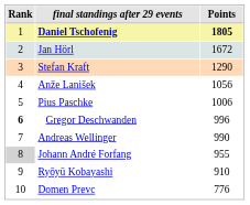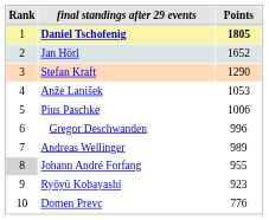Jan Hörl | Points: 1672 -> 1652
Anže Lanišek | Points: 1056 -> 1053
Gregor Deschwanden | Rank: bold -> normal
Andreas Wellinger | Points: 990 -> 989
Ryōyū Kobayashi | Points: 910 -> 923
